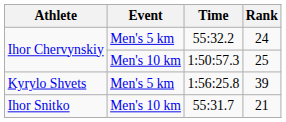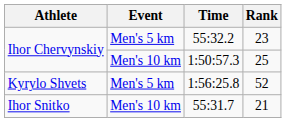55:32.2 | Rank: 24 -> 23
1:56:25.8 | Rank: 39 -> 52
